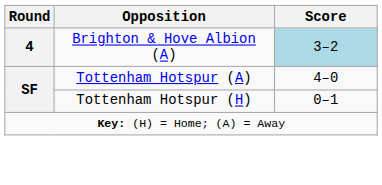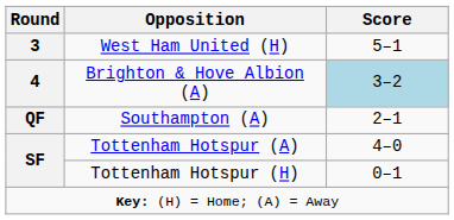+ row: 3 | West Ham United (H) | 5–1
+ row: QF | Southampton (A) | 2–1
